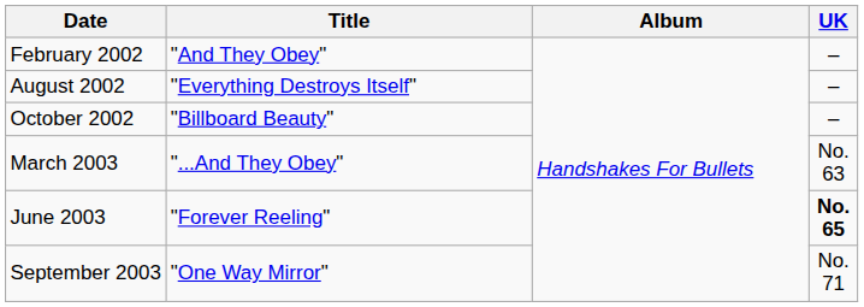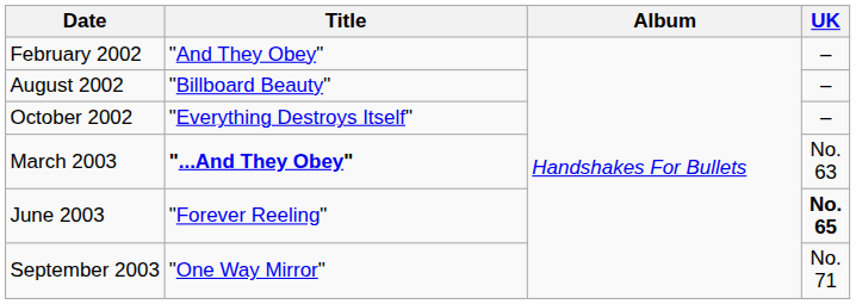August 2002 | Title: "Everything Destroys Itself" -> "Billboard Beauty"
October 2002 | Title: "Billboard Beauty" -> "Everything Destroys Itself"
March 2003 | Title: normal -> bold
